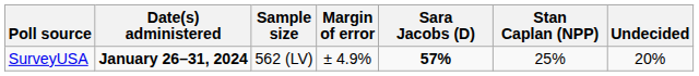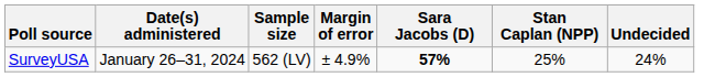SurveyUSA | Date(s) administered: bold -> normal
SurveyUSA | Undecided: 20% -> 24%
